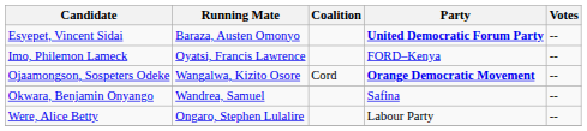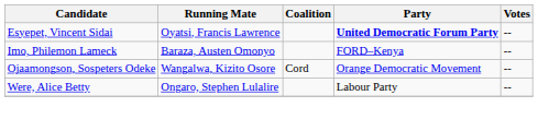Esyepet, Vincent Sidai | Running Mate: Baraza, Austen Omonyo -> Oyatsi, Francis Lawrence
Imo, Philemon Lameck | Running Mate: Oyatsi, Francis Lawrence -> Baraza, Austen Omonyo
Ojaamongson, Sospeters Odeke | Party: bold -> normal
- row: Okwara, Benjamin Onyango | Wandrea, Samuel | Safina | --
